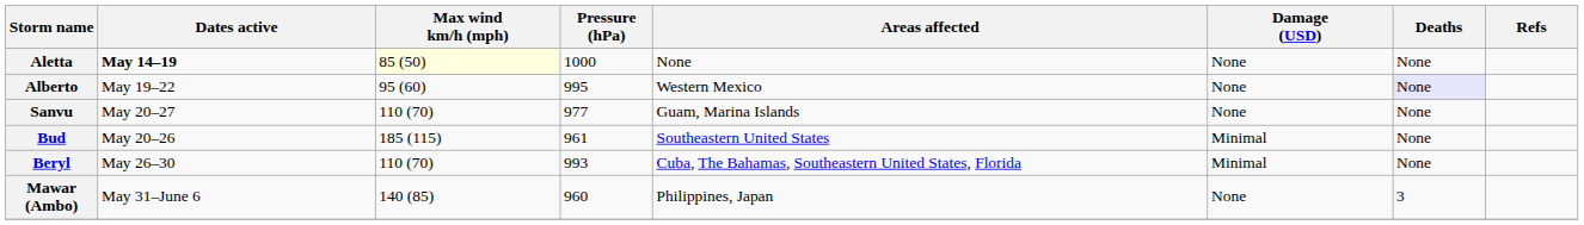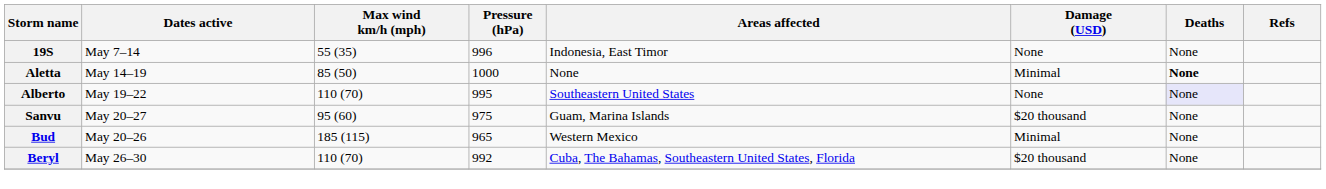+ row: 19S | May 7–14 | 55 (35) | 996 | Indonesia, East Timor | None | None
Aletta | Dates active: bold -> normal
Aletta | Max wind km/h (mph): lightyellow background -> no background
Aletta | Damage (USD): None -> Minimal
Aletta | Deaths: normal -> bold
Alberto | Max wind km/h (mph): 95 (60) -> 110 (70)
Alberto | Areas affected: Western Mexico -> Southeastern United States
Sanvu | Max wind km/h (mph): 110 (70) -> 95 (60)
Sanvu | Pressure (hPa): 977 -> 975
Sanvu | Damage (USD): None -> $20 thousand
Bud | Pressure (hPa): 961 -> 965
Bud | Areas affected: Southeastern United States -> Western Mexico
Beryl | Pressure (hPa): 993 -> 992
Beryl | Damage (USD): Minimal -> $20 thousand
- row: Mawar (Ambo) | May 31–June 6 | 140 (85) | 960 | Philippines, Japan | None | 3
